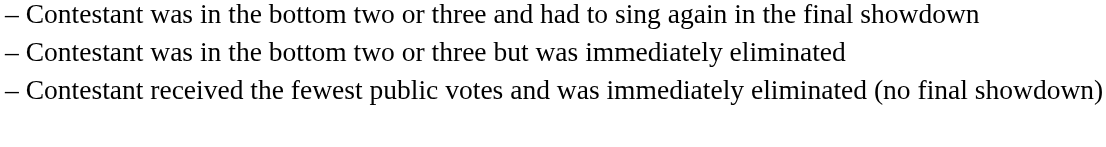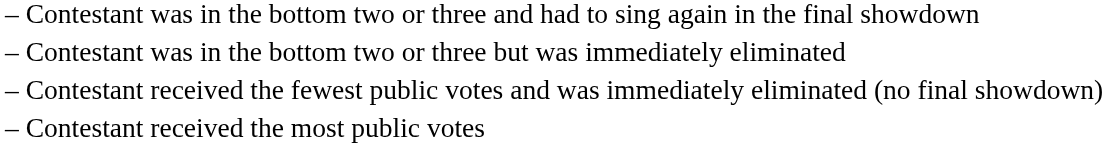+ row: – | Contestant received the most public votes
